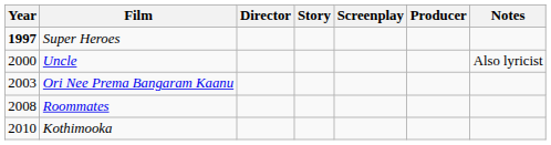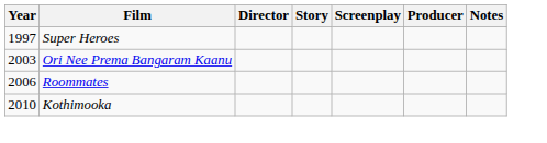Super Heroes | Year: bold -> normal
- row: 2000 | Uncle | Also lyricist
Roommates | Year: 2008 -> 2006
